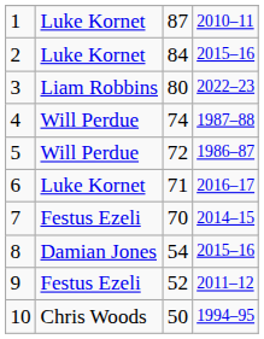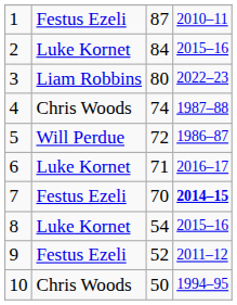1 | column 2: Luke Kornet -> Festus Ezeli
4 | column 2: Will Perdue -> Chris Woods
7 | column 4: normal -> bold
8 | column 2: Damian Jones -> Luke Kornet
